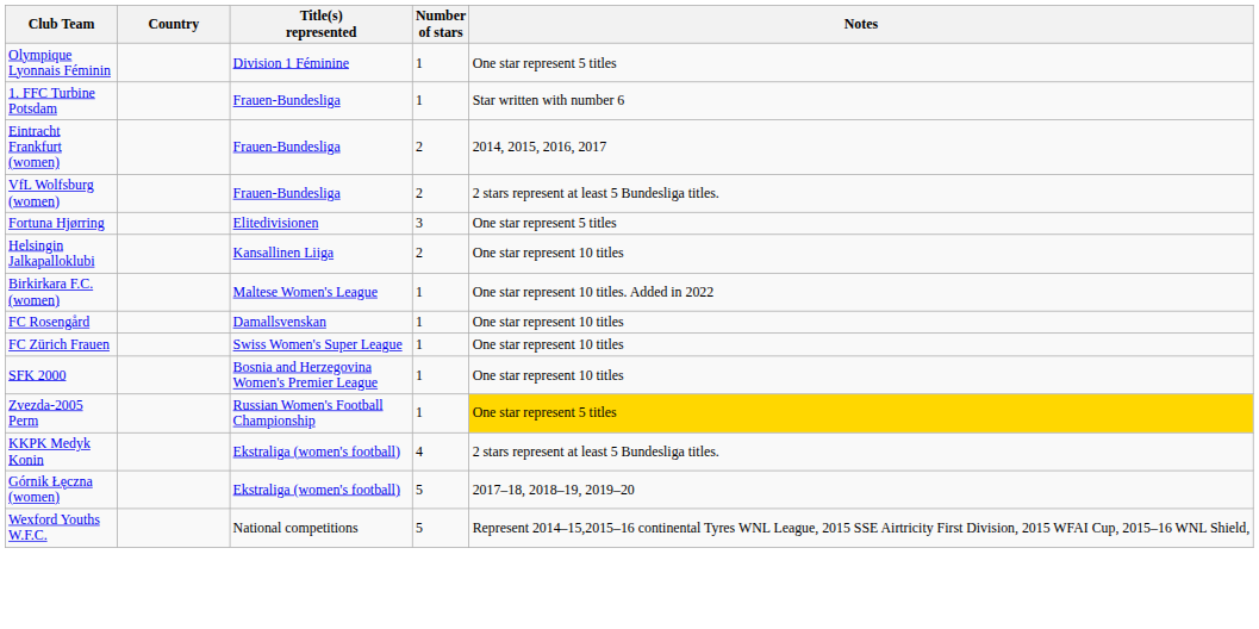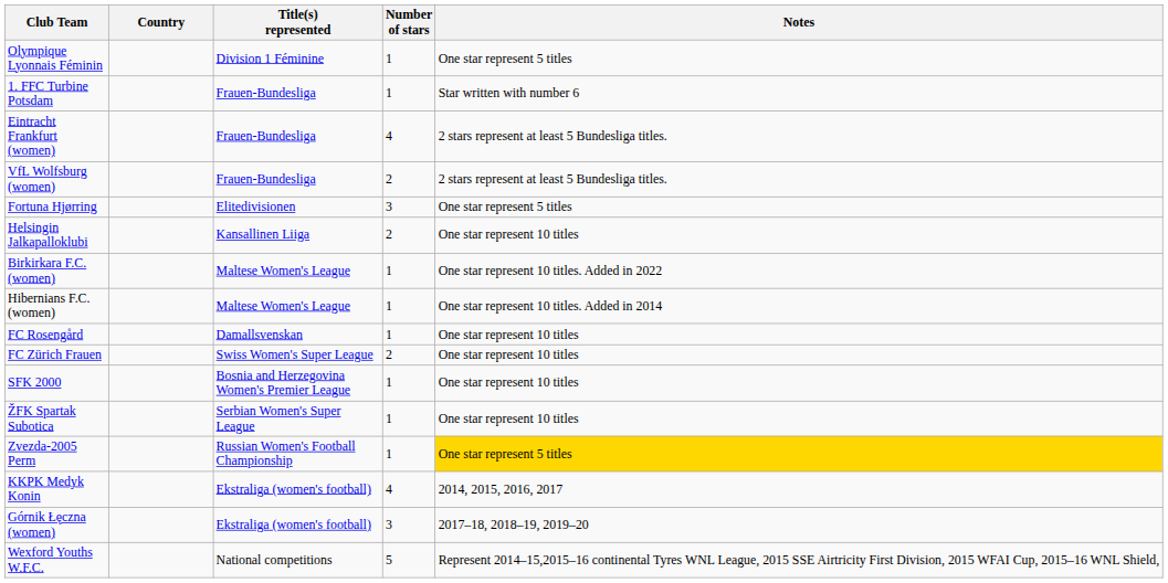Eintracht Frankfurt (women) | Number of stars: 2 -> 4
Eintracht Frankfurt (women) | Notes: 2014, 2015, 2016, 2017 -> 2 stars represent at least 5 Bundesliga titles.
+ row: Hibernians F.C. (women) | Maltese Women's League | 1 | One star represent 10 titles. Added in 2014
FC Zürich Frauen | Number of stars: 1 -> 2
+ row: ŽFK Spartak Subotica | Serbian Women's Super League | 1 | One star represent 10 titles
KKPK Medyk Konin | Notes: 2 stars represent at least 5 Bundesliga titles. -> 2014, 2015, 2016, 2017
Górnik Łęczna (women) | Number of stars: 5 -> 3
